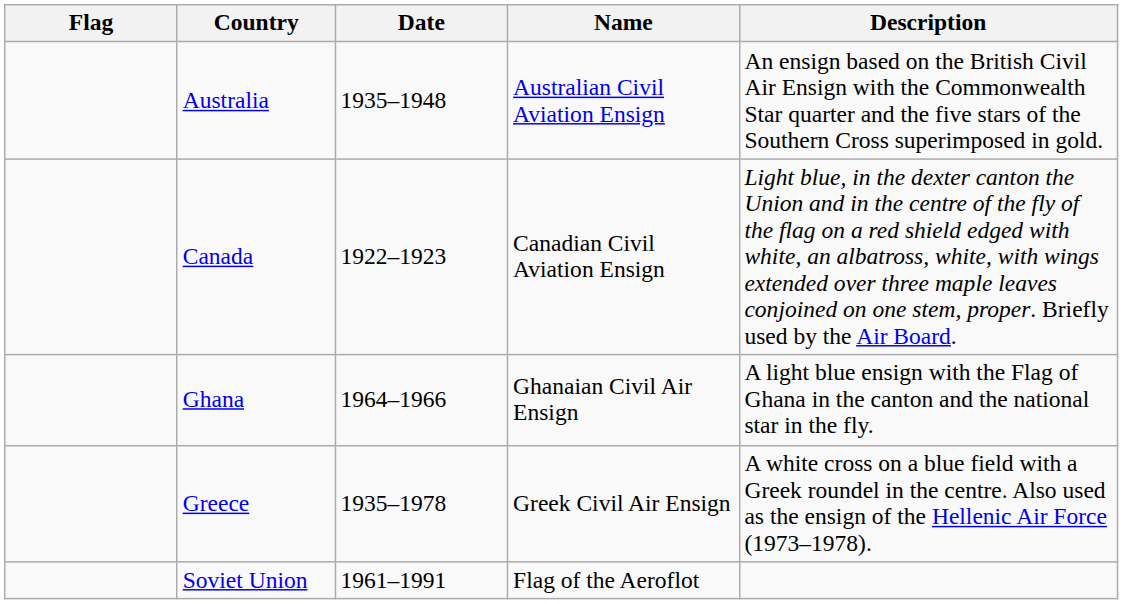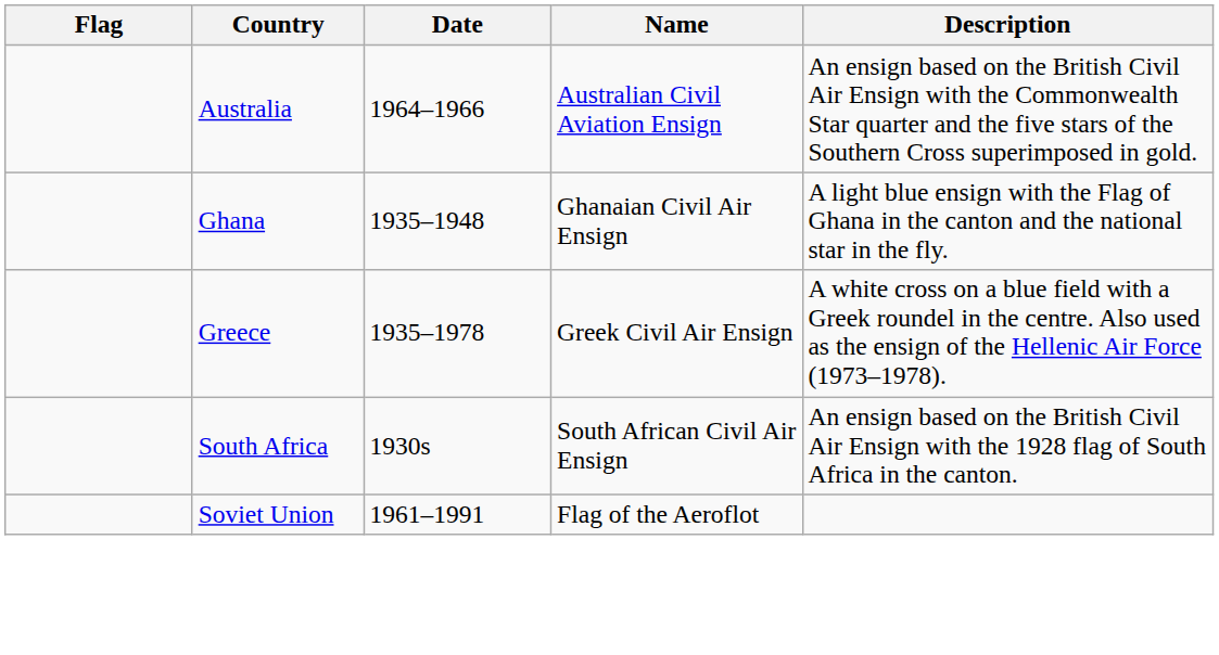Australia | Date: 1935–1948 -> 1964–1966
- row: Canada | 1922–1923 | Canadian Civil Aviation Ensign | Light blue, in the dexter canton the Union and in the centre of the fly of the flag on a red shield edged with white, an albatross, white, with wings extended over three maple leaves conjoined on one stem, proper. Briefly used by the Air Board.
Ghana | Date: 1964–1966 -> 1935–1948
+ row: South Africa | 1930s | South African Civil Air Ensign | An ensign based on the British Civil Air Ensign with the 1928 flag of South Africa in the canton.
